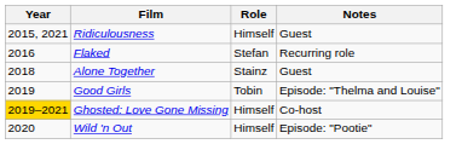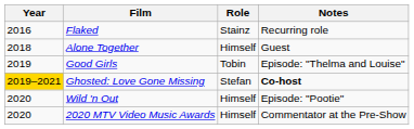- row: 2015, 2021 | Ridiculousness | Himself | Guest
Flaked | Role: Stefan -> Stainz
Alone Together | Role: Stainz -> Himself
Ghosted: Love Gone Missing | Role: Himself -> Stefan
Ghosted: Love Gone Missing | Notes: normal -> bold
+ row: 2020 | 2020 MTV Video Music Awards | Himself | Commentator at the Pre-Show
